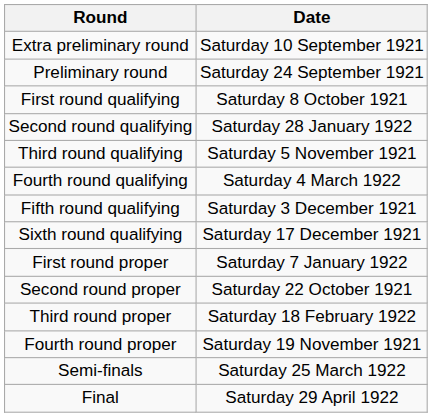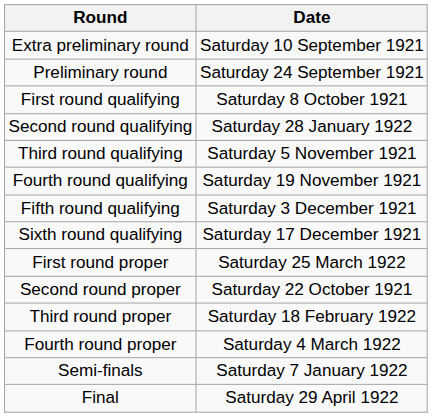Fourth round qualifying | Date: Saturday 4 March 1922 -> Saturday 19 November 1921
First round proper | Date: Saturday 7 January 1922 -> Saturday 25 March 1922
Fourth round proper | Date: Saturday 19 November 1921 -> Saturday 4 March 1922
Semi-finals | Date: Saturday 25 March 1922 -> Saturday 7 January 1922
